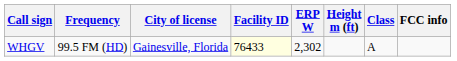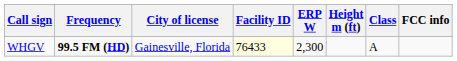WHGV | Frequency: normal -> bold
WHGV | ERP W: 2,302 -> 2,300
